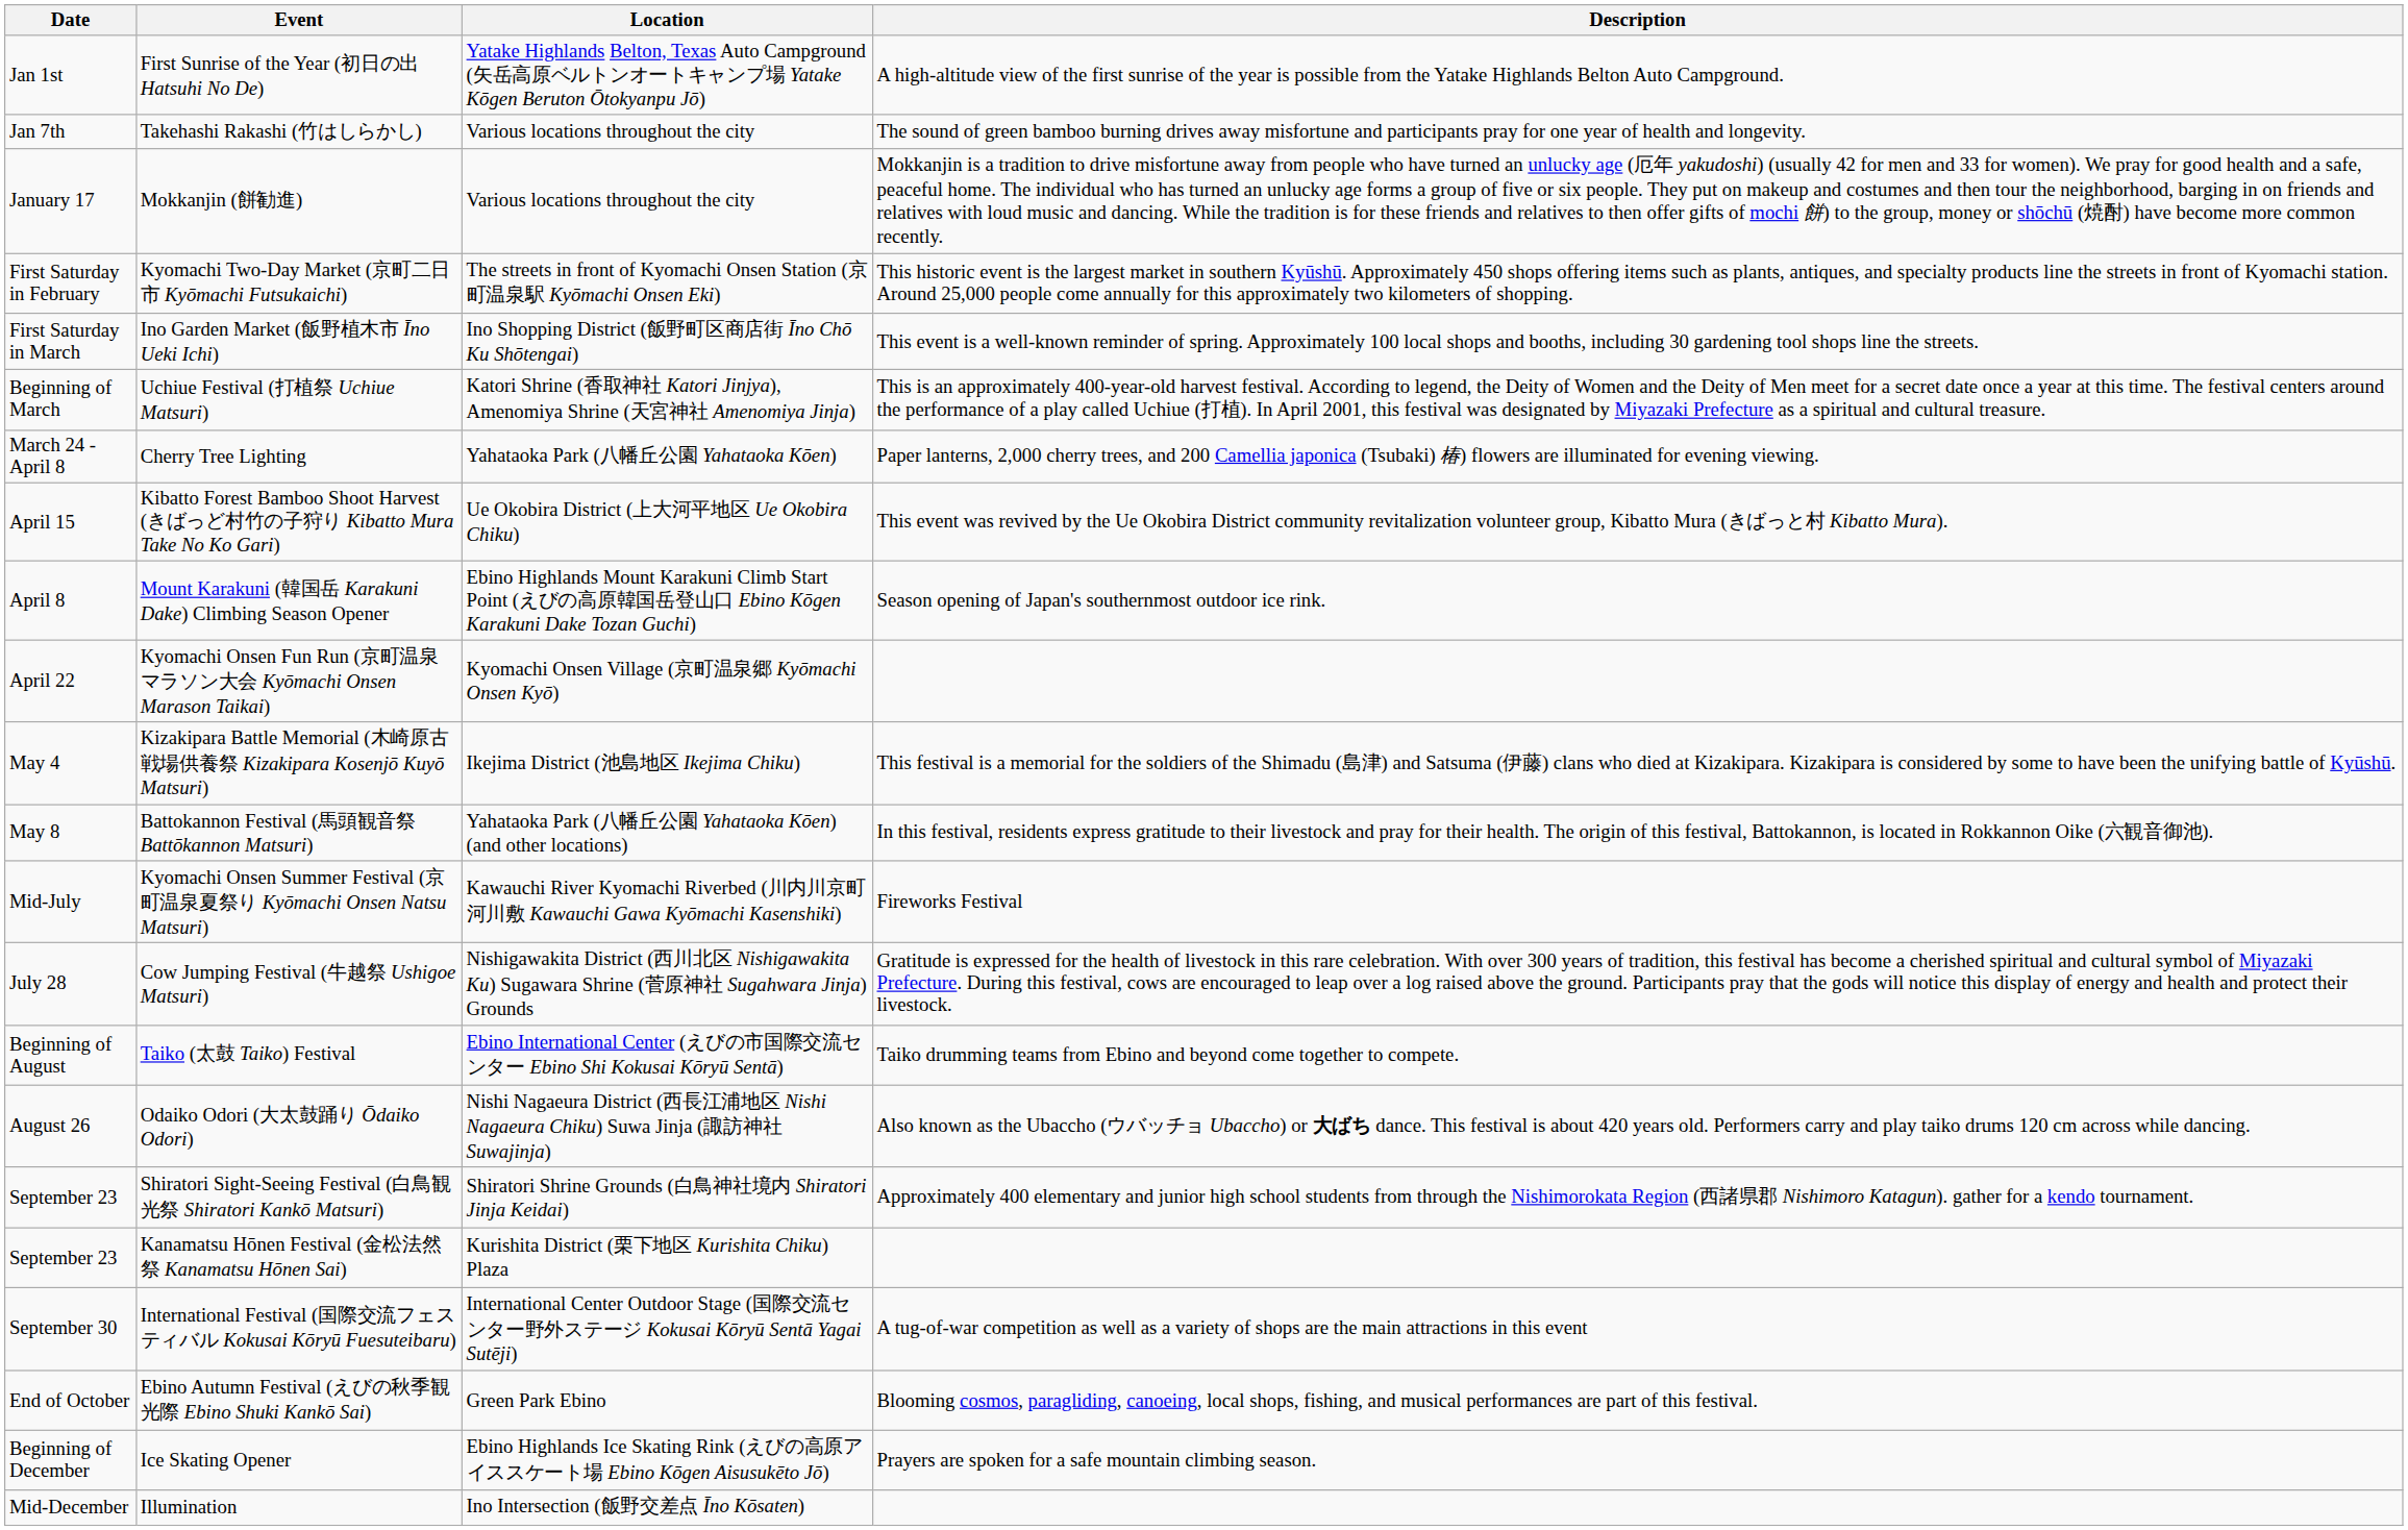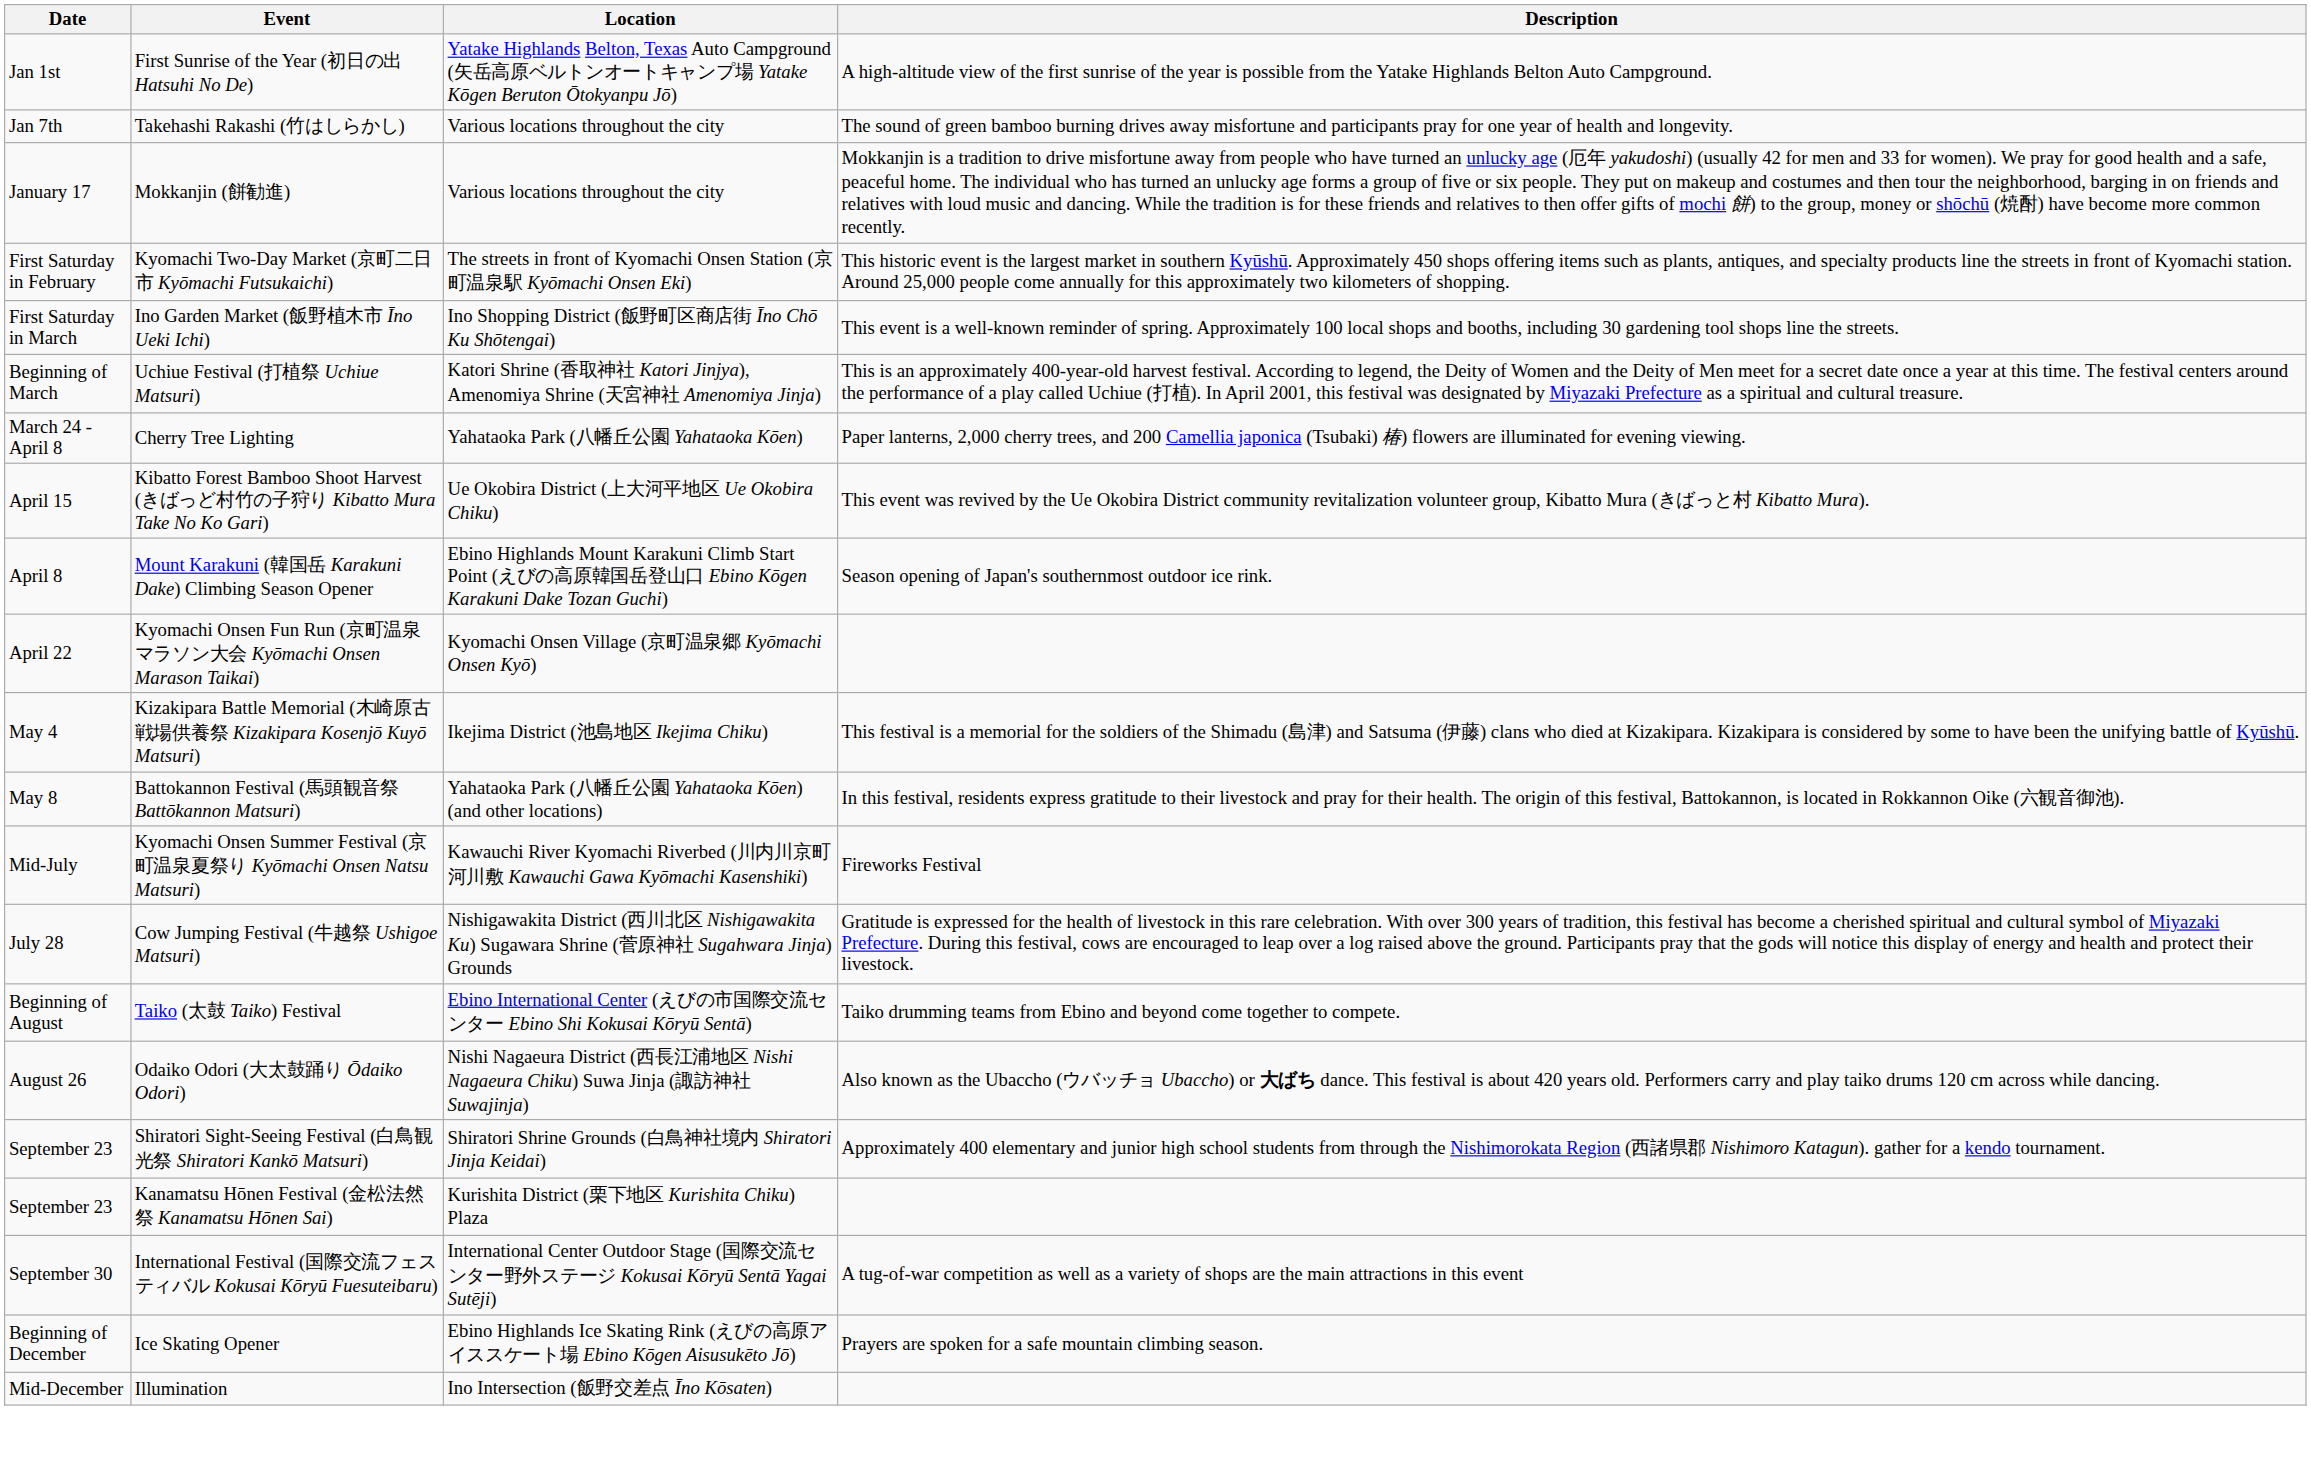- row: End of October | Ebino Autumn Festival (えびの秋季観光際 Ebino Shuki Kankō Sai) | Green Park Ebino | Blooming cosmos, paragliding, canoeing, local shops, fishing, and musical performances are part of this festival.
